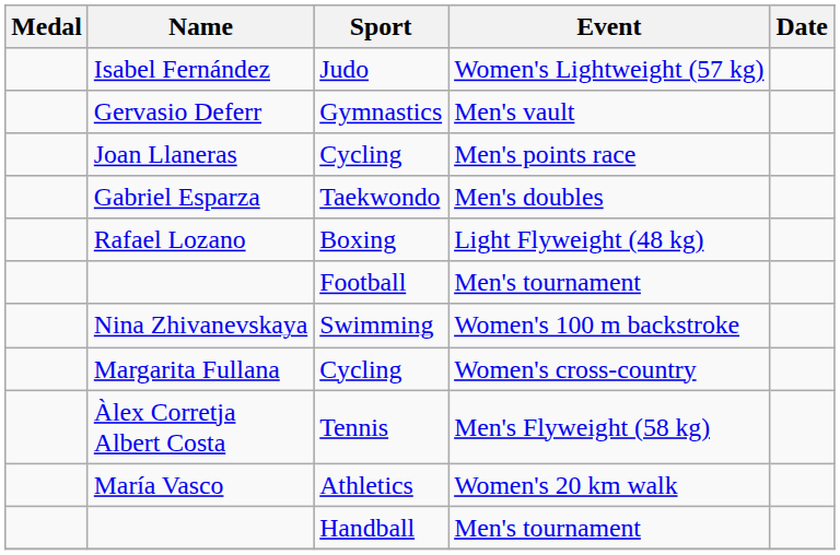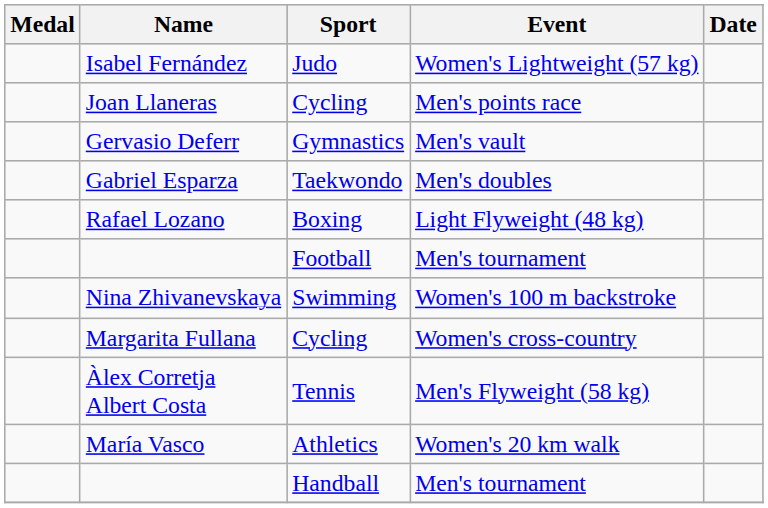rows swapped: Joan Llaneras <-> Gervasio Deferr
